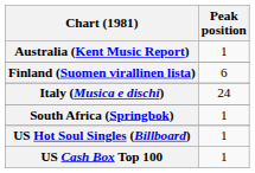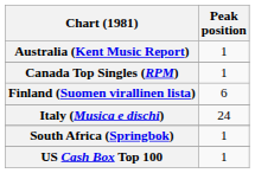+ row: Canada Top Singles (RPM) | 1
- row: US Hot Soul Singles (Billboard) | 1
